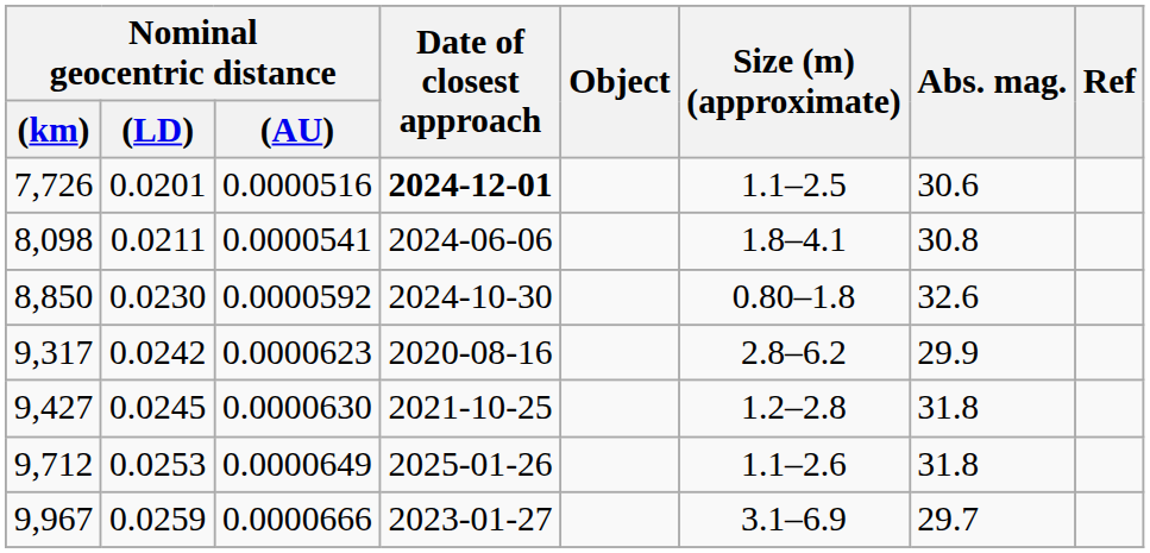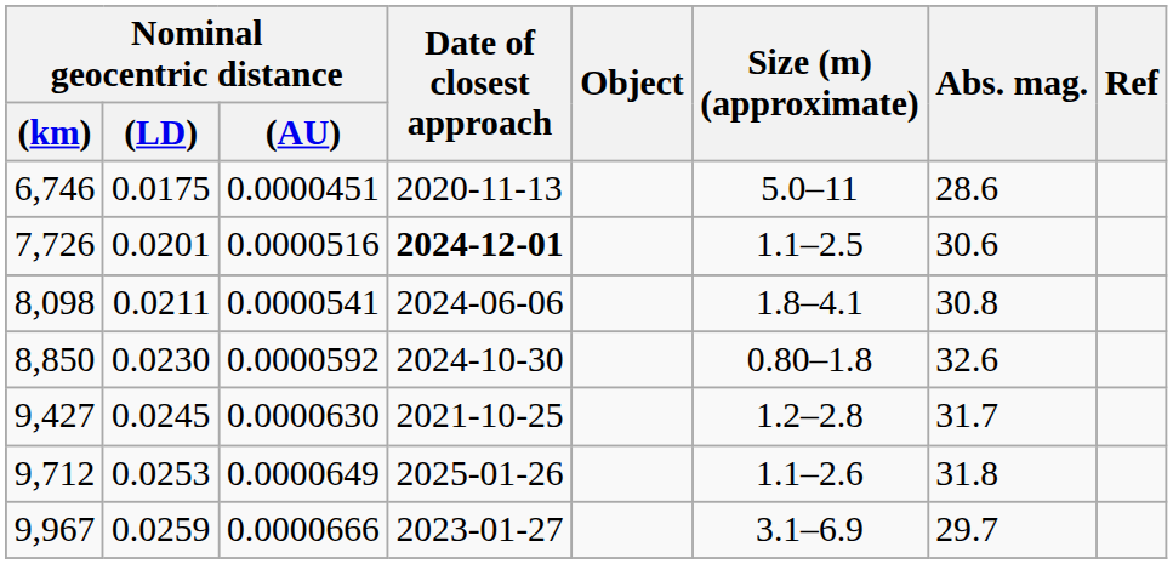+ row: 6,746 | 0.0175 | 0.0000451 | 2020-11-13 | 5.0–11 | 28.6
- row: 9,317 | 0.0242 | 0.0000623 | 2020-08-16 | 2.8–6.2 | 29.9
9,427 | Abs. mag.: 31.8 -> 31.7
